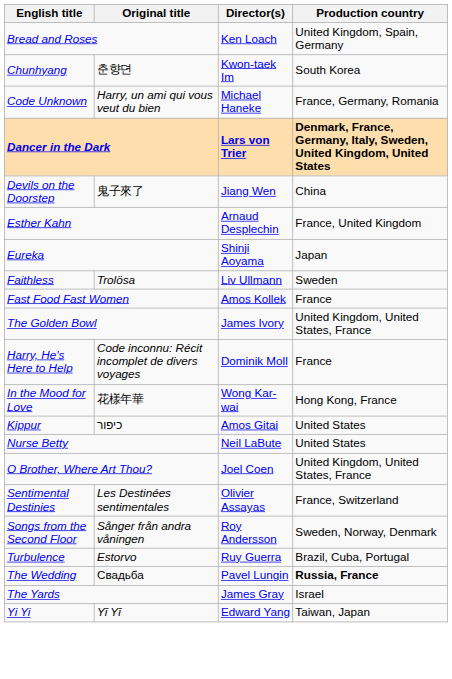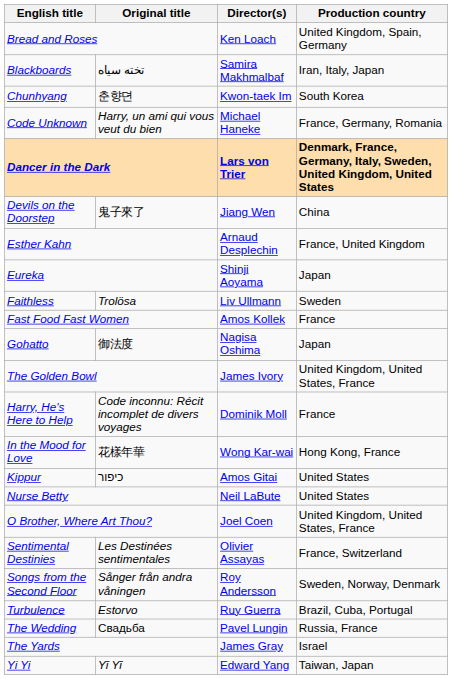+ row: Blackboards | تخته سیاه | Samira Makhmalbaf | Iran, Italy, Japan
+ row: Gohatto | 御法度 | Nagisa Oshima | Japan
The Wedding | Production country: bold -> normal
